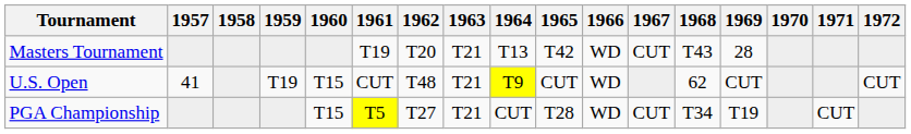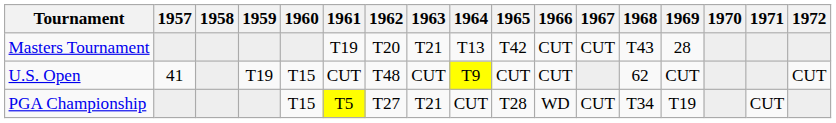Masters Tournament | 1966: WD -> CUT
U.S. Open | 1963: T21 -> CUT
U.S. Open | 1966: WD -> CUT
